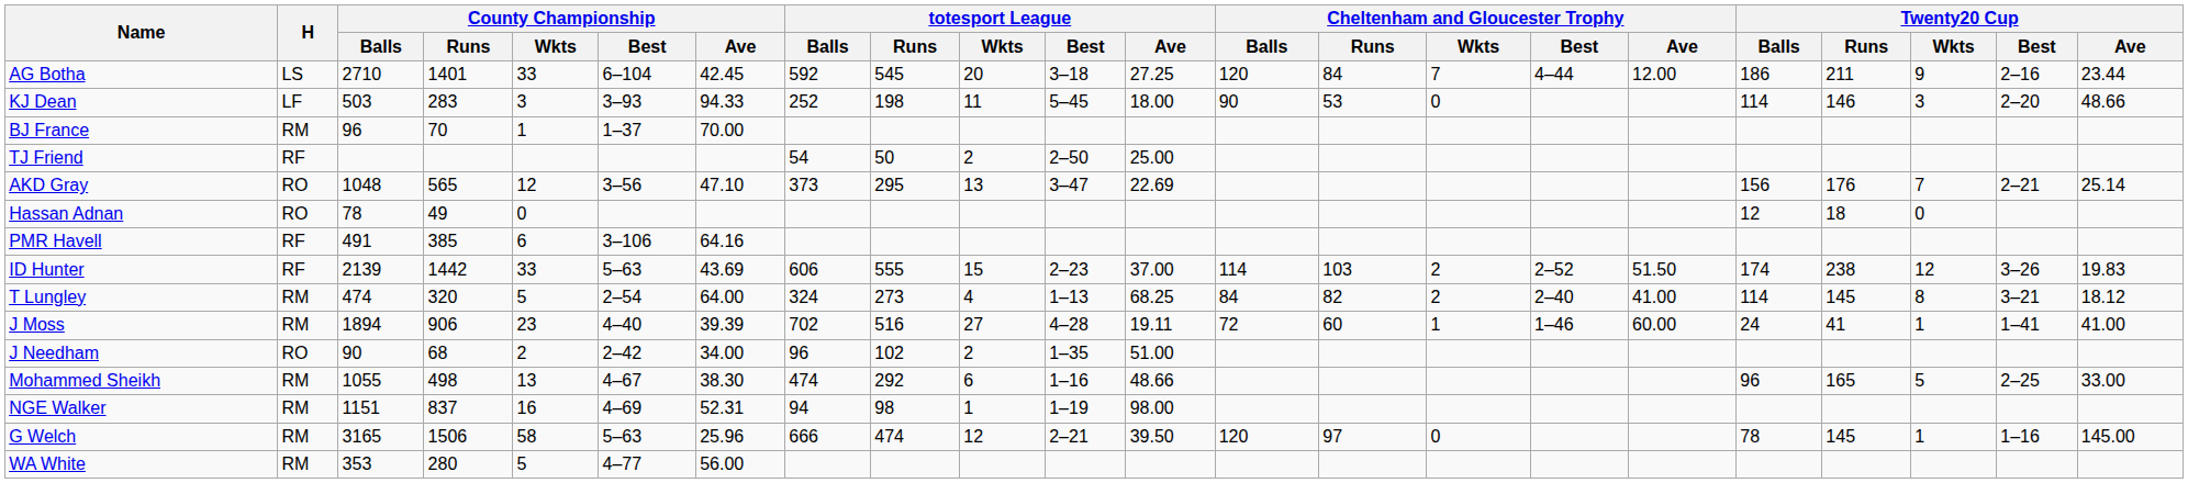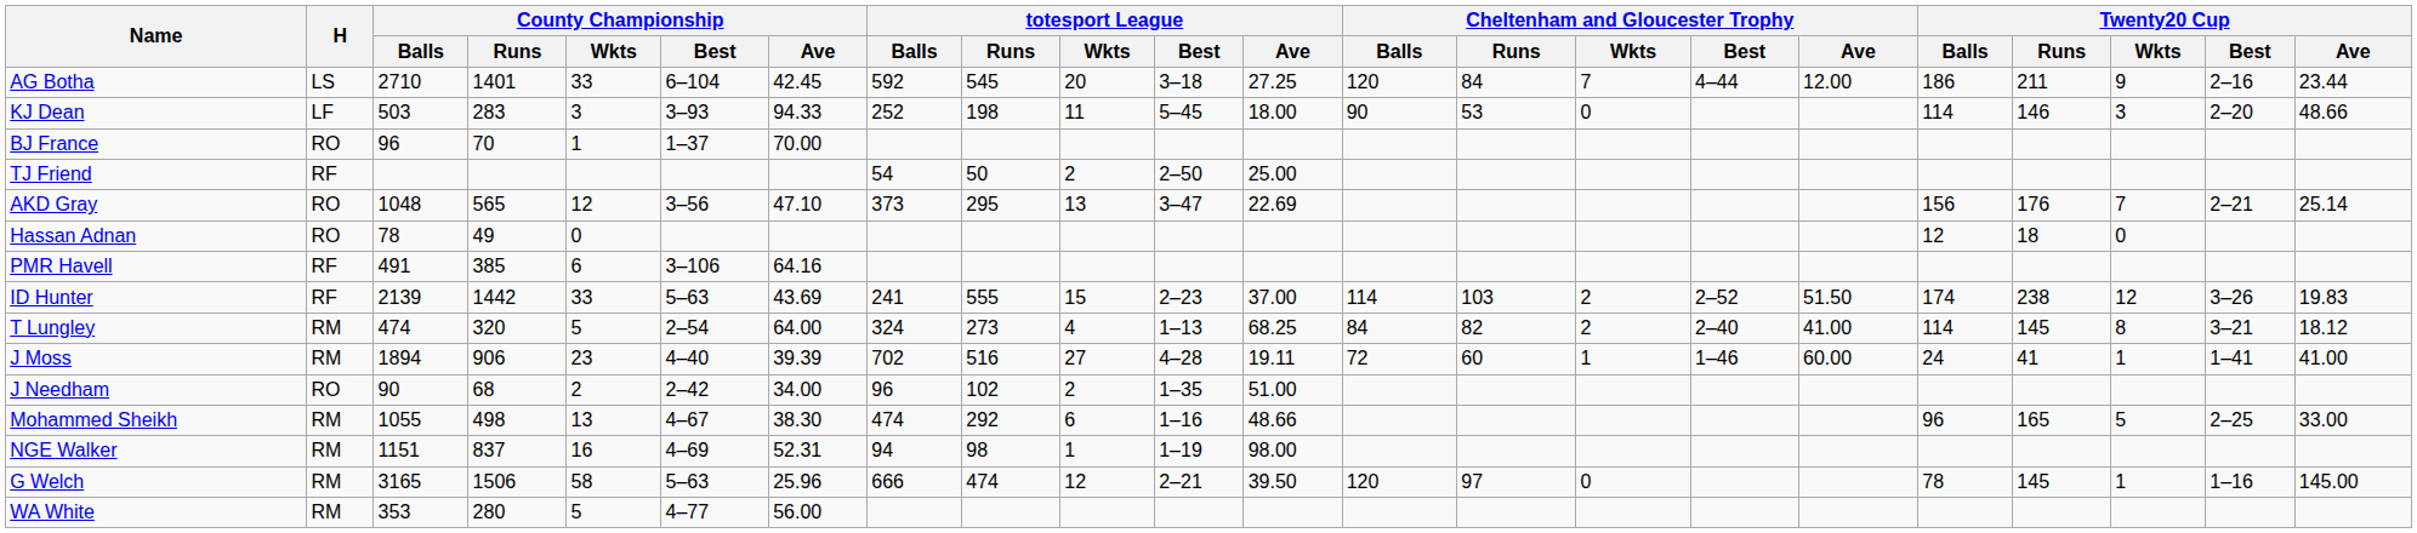BJ France | H: RM -> RO
ID Hunter | totesport League / Balls: 606 -> 241
